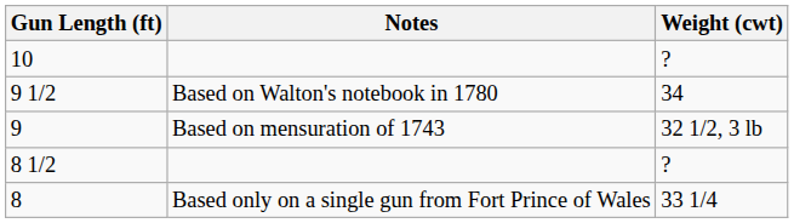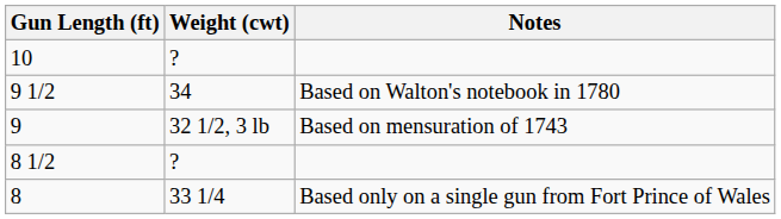columns swapped: Weight (cwt) <-> Notes
